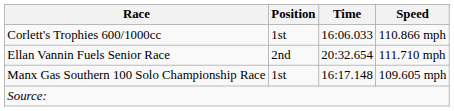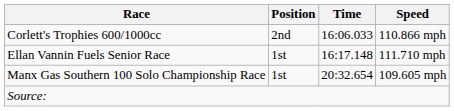Corlett's Trophies 600/1000cc | Position: 1st -> 2nd
Ellan Vannin Fuels Senior Race | Position: 2nd -> 1st
Ellan Vannin Fuels Senior Race | Time: 20:32.654 -> 16:17.148
Manx Gas Southern 100 Solo Championship Race | Time: 16:17.148 -> 20:32.654
